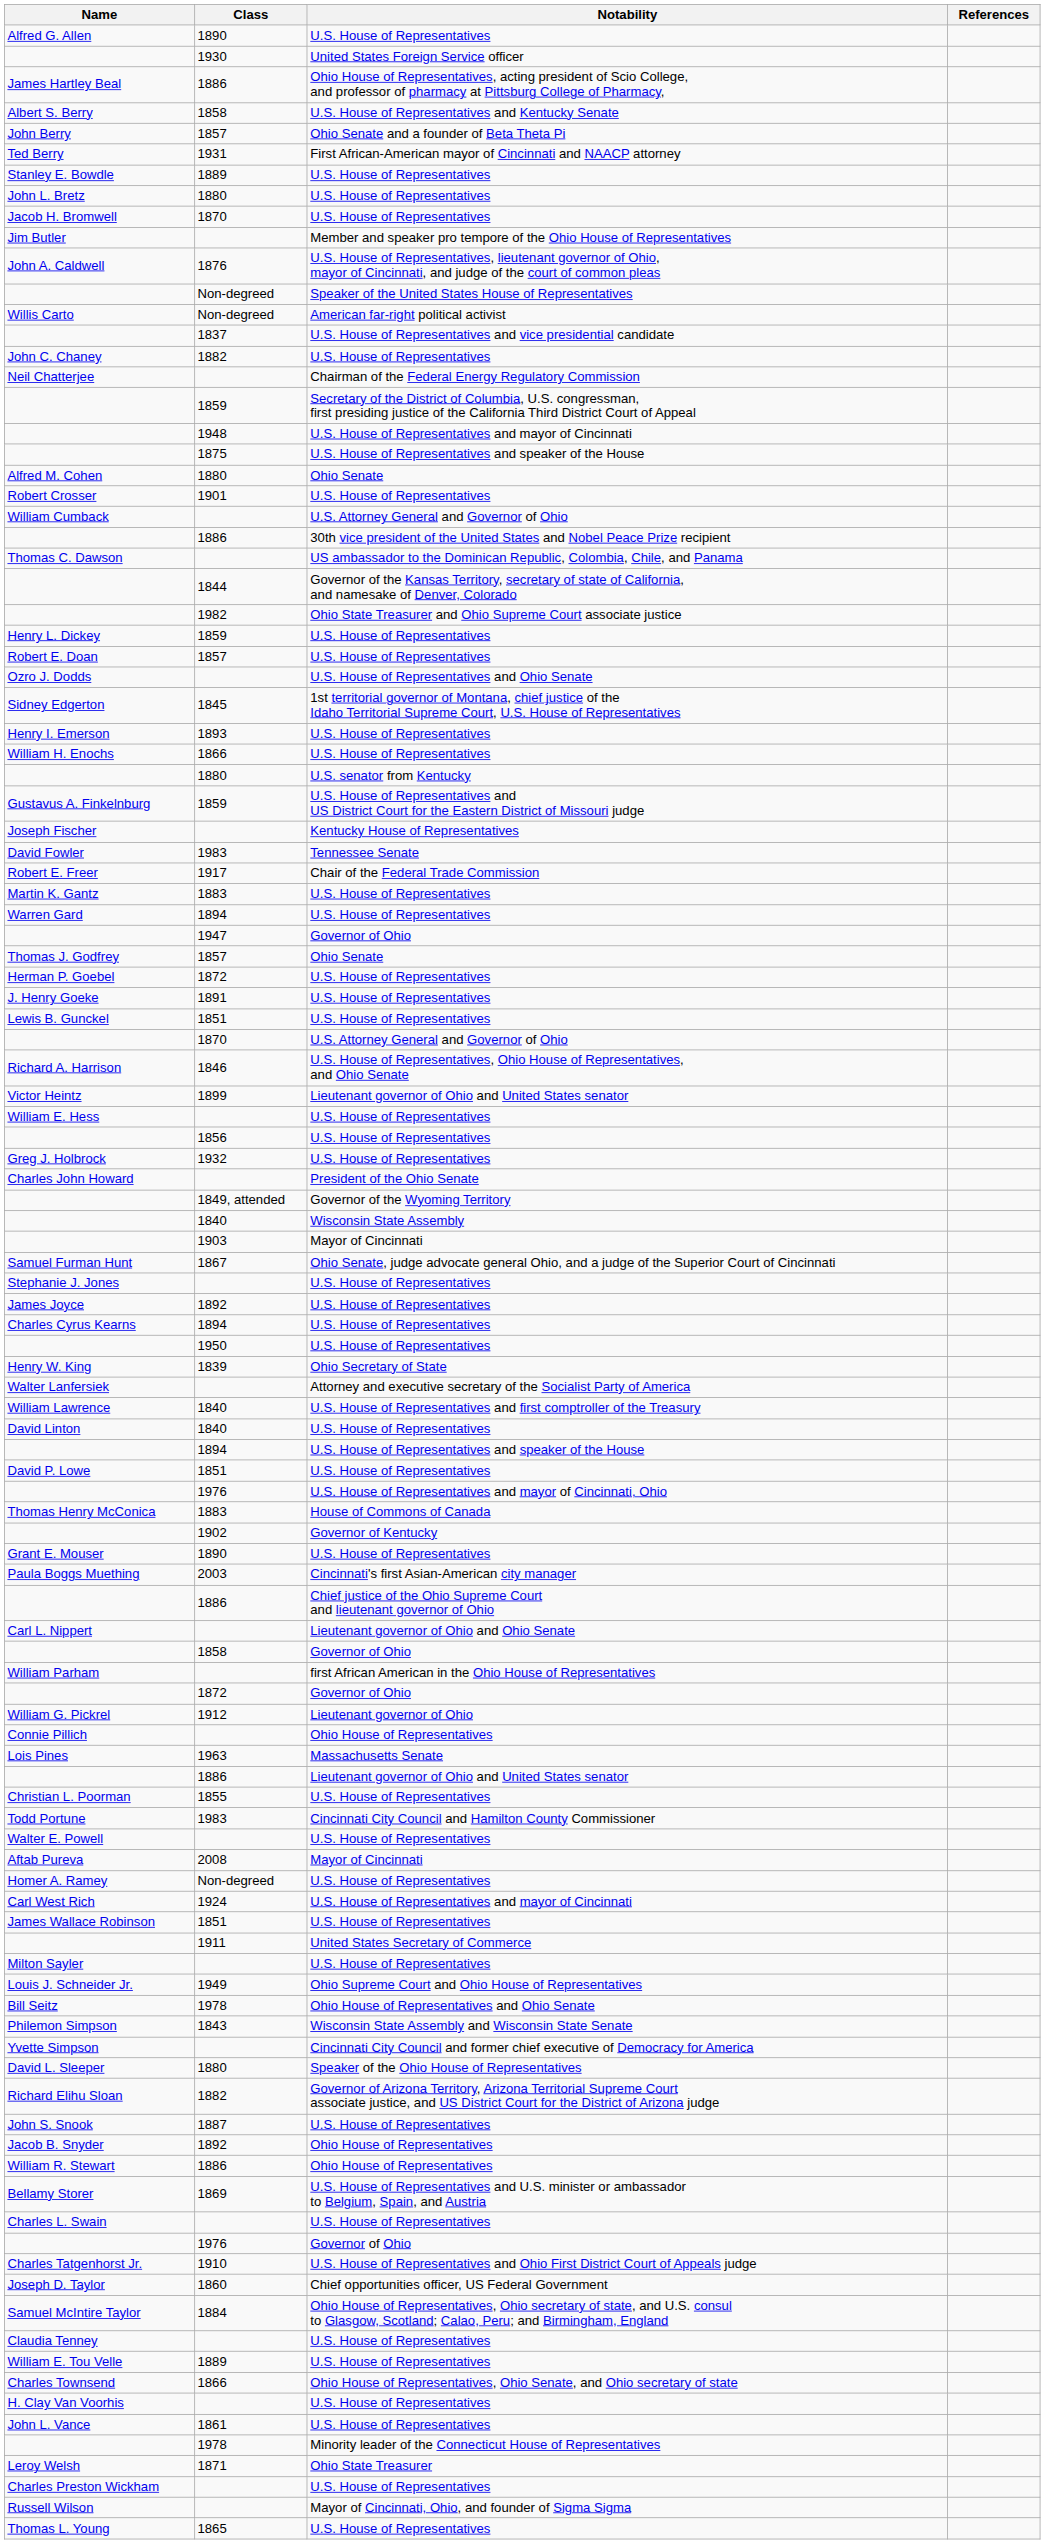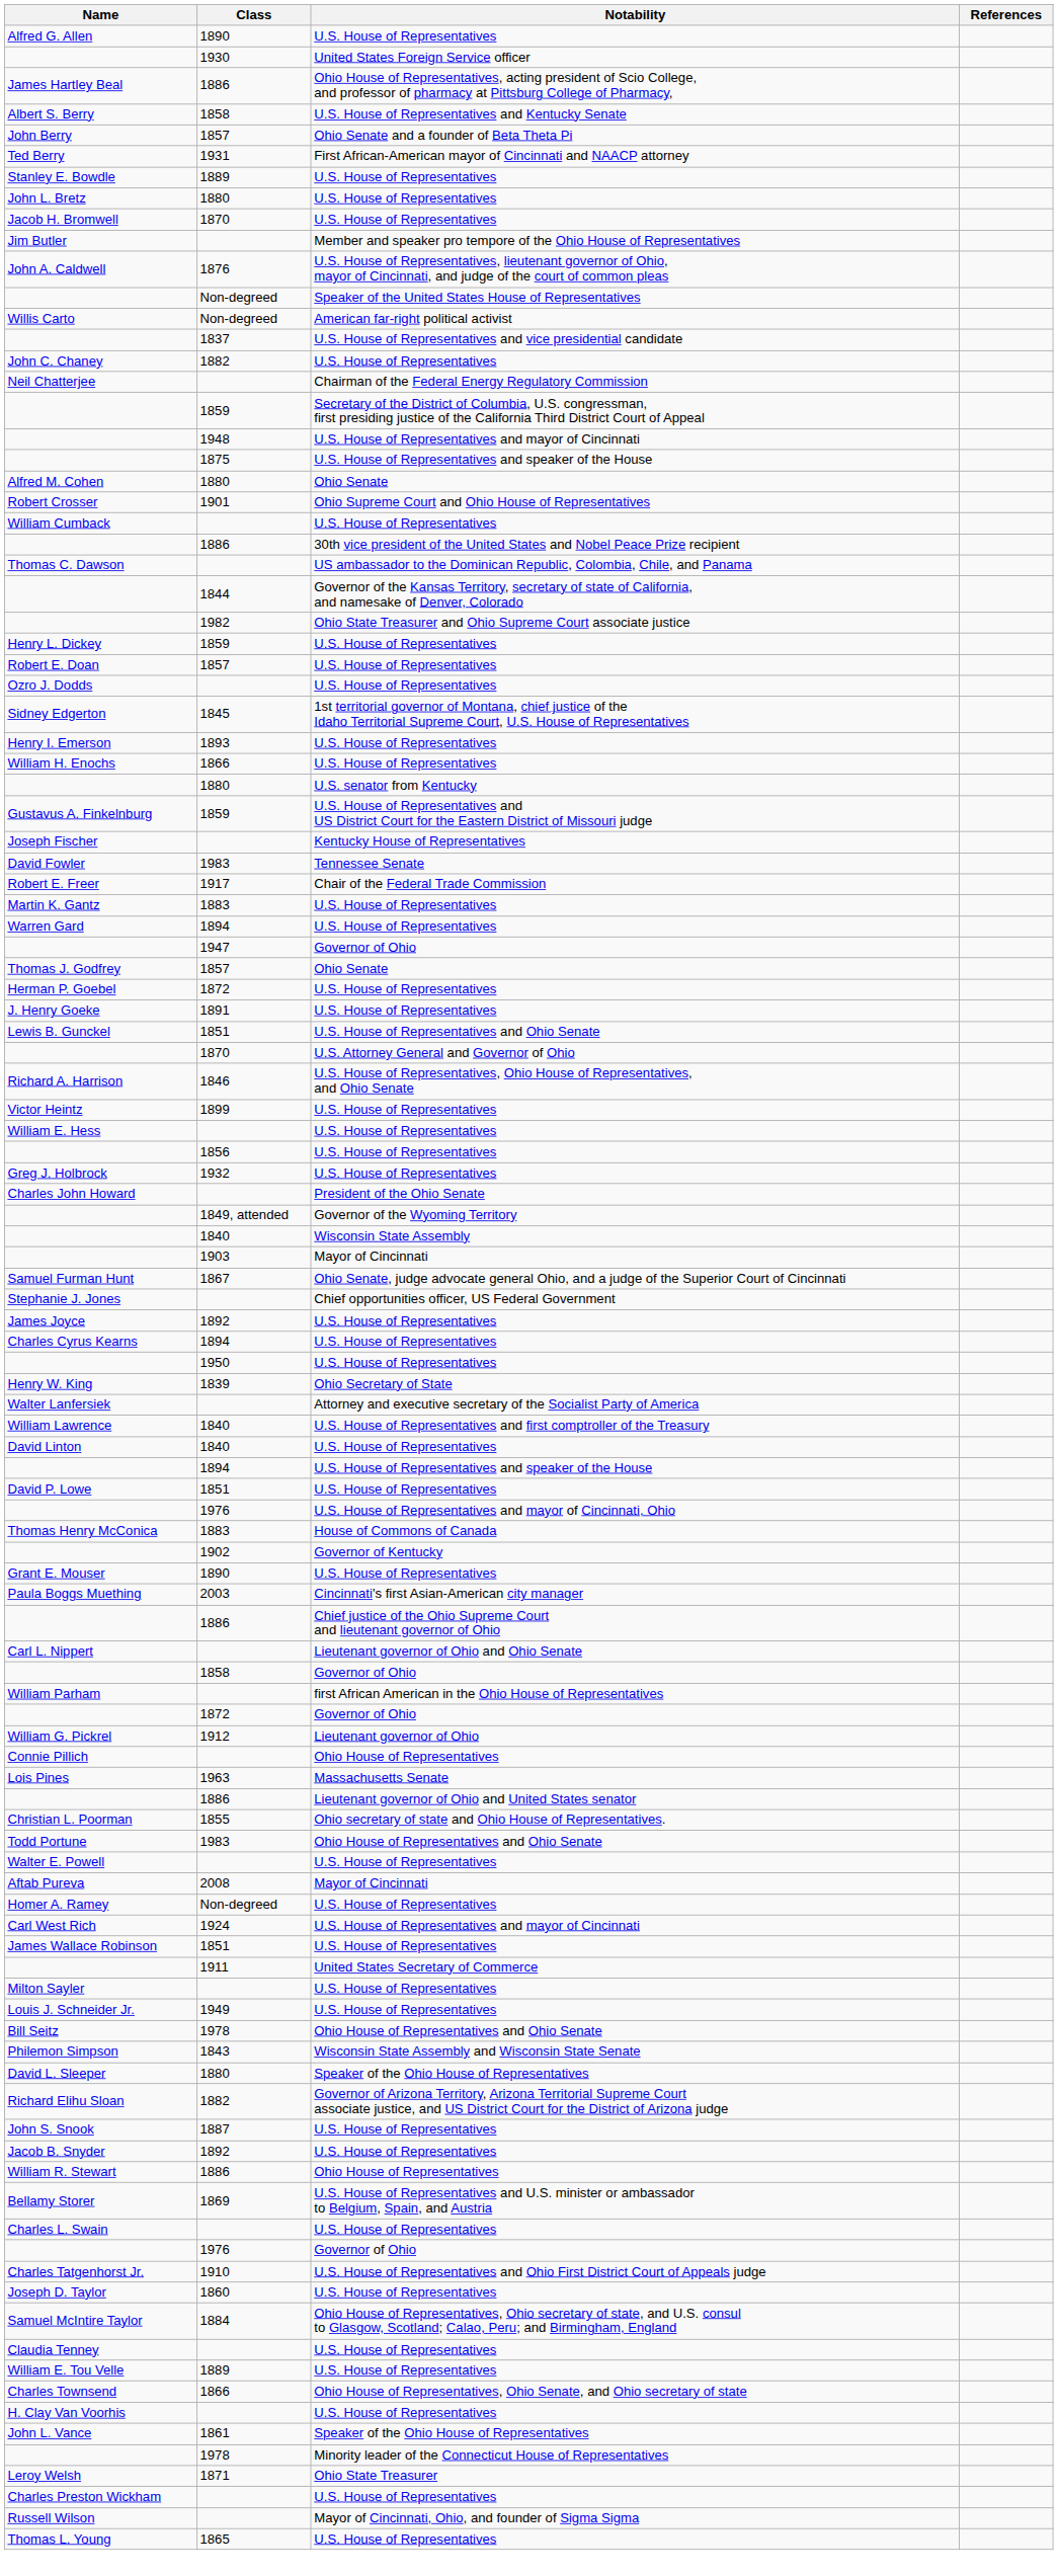Robert Crosser | Notability: U.S. House of Representatives -> Ohio Supreme Court and Ohio House of Representatives
William Cumback | Notability: U.S. Attorney General and Governor of Ohio -> U.S. House of Representatives
Ozro J. Dodds | Notability: U.S. House of Representatives and Ohio Senate -> U.S. House of Representatives
Lewis B. Gunckel | Notability: U.S. House of Representatives -> U.S. House of Representatives and Ohio Senate
Victor Heintz | Notability: Lieutenant governor of Ohio and United States senator -> U.S. House of Representatives
Stephanie J. Jones | Notability: U.S. House of Representatives -> Chief opportunities officer, US Federal Government
Christian L. Poorman | Notability: U.S. House of Representatives -> Ohio secretary of state and Ohio House of Representatives.
Todd Portune | Notability: Cincinnati City Council and Hamilton County Commissioner -> Ohio House of Representatives and Ohio Senate
Louis J. Schneider Jr. | Notability: Ohio Supreme Court and Ohio House of Representatives -> U.S. House of Representatives
- row: Yvette Simpson | Cincinnati City Council and former chief executive of Democracy for America
Jacob B. Snyder | Notability: Ohio House of Representatives -> U.S. House of Representatives
Joseph D. Taylor | Notability: Chief opportunities officer, US Federal Government -> U.S. House of Representatives
John L. Vance | Notability: U.S. House of Representatives -> Speaker of the Ohio House of Representatives
